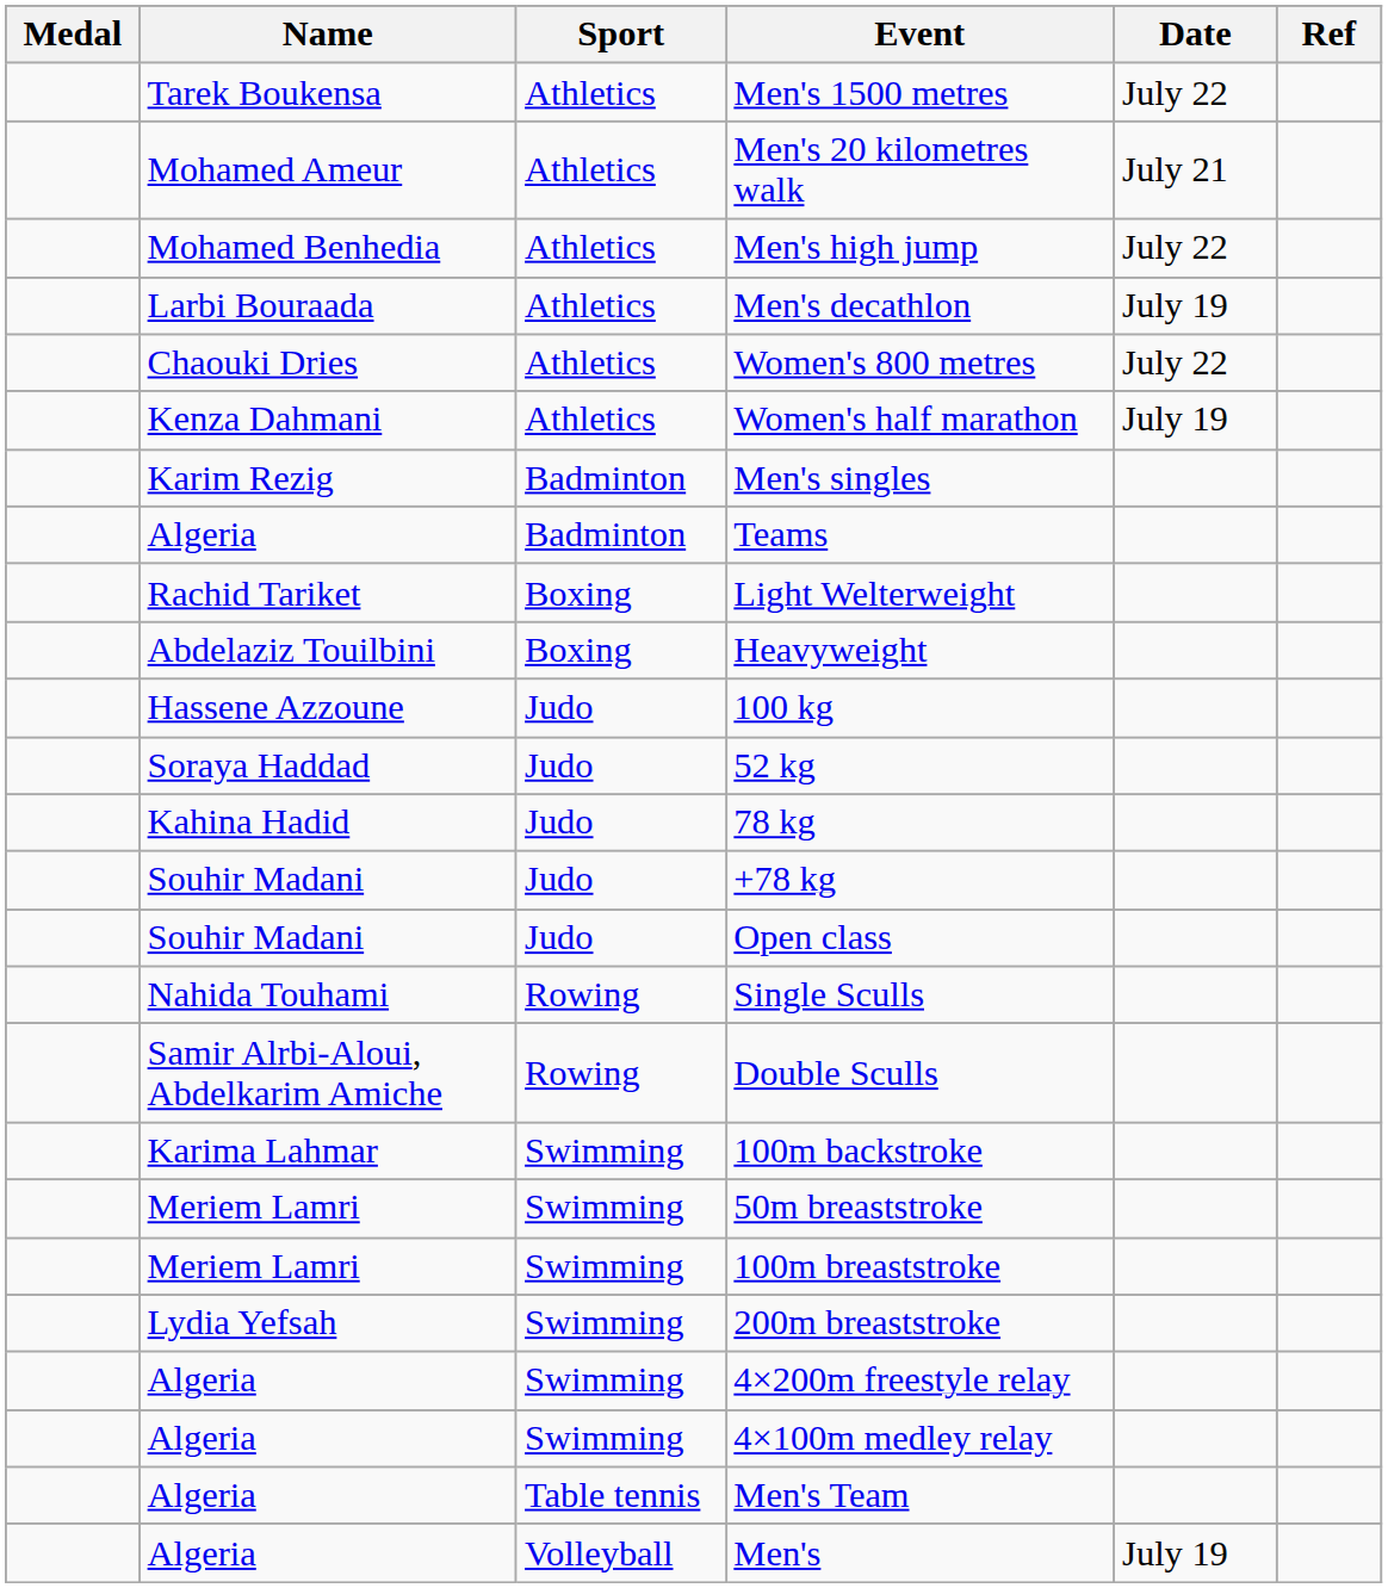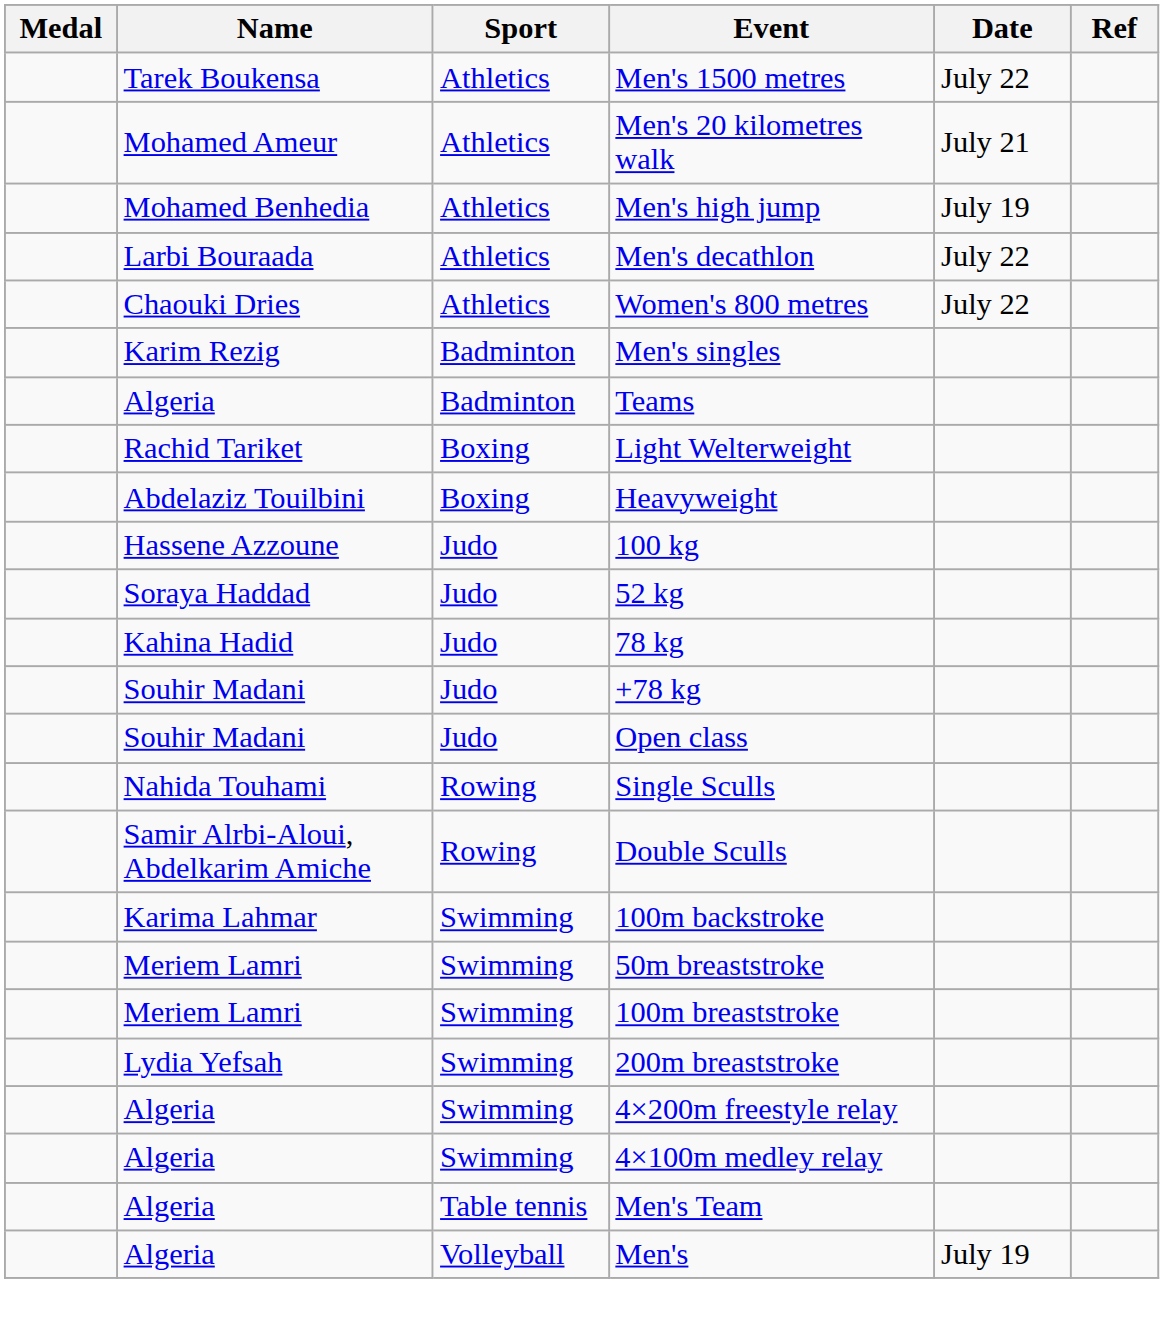Men's high jump | Date: July 22 -> July 19
Men's decathlon | Date: July 19 -> July 22
- row: Kenza Dahmani | Athletics | Women's half marathon | July 19
